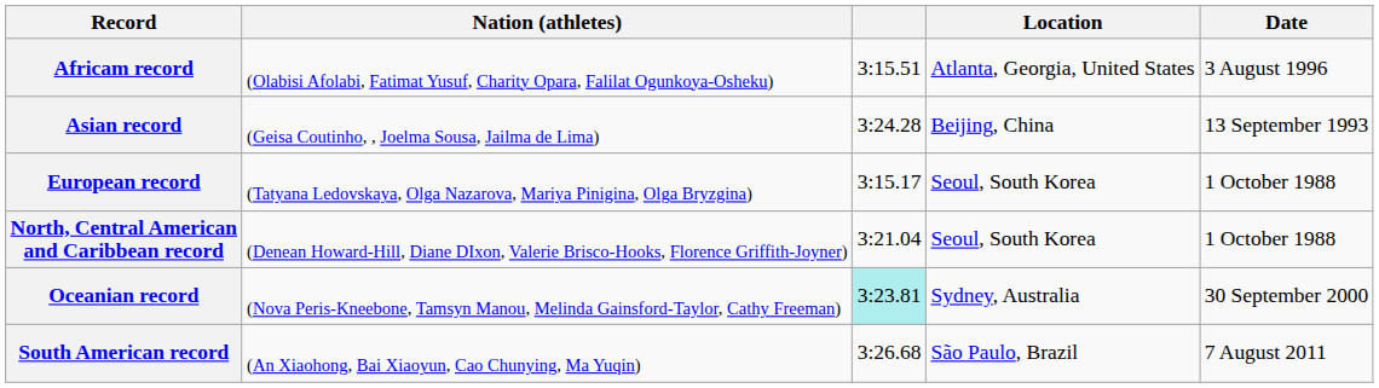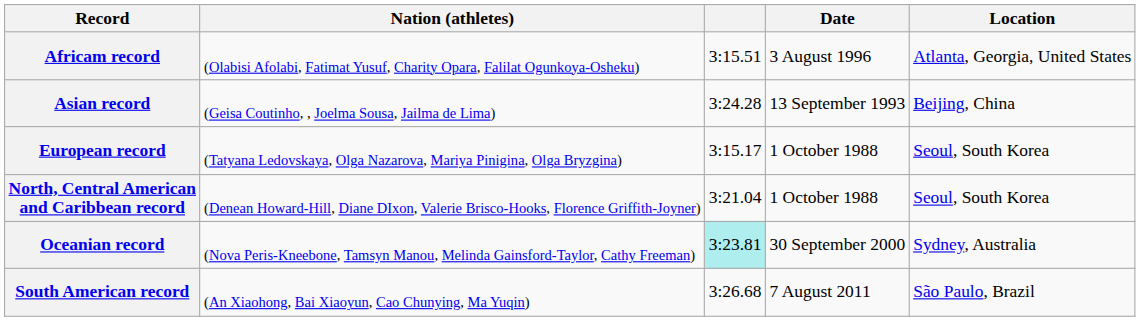columns swapped: Location <-> Date
